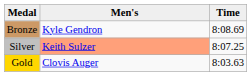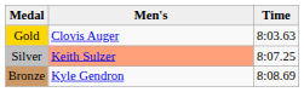rows swapped: Gold <-> Bronze
